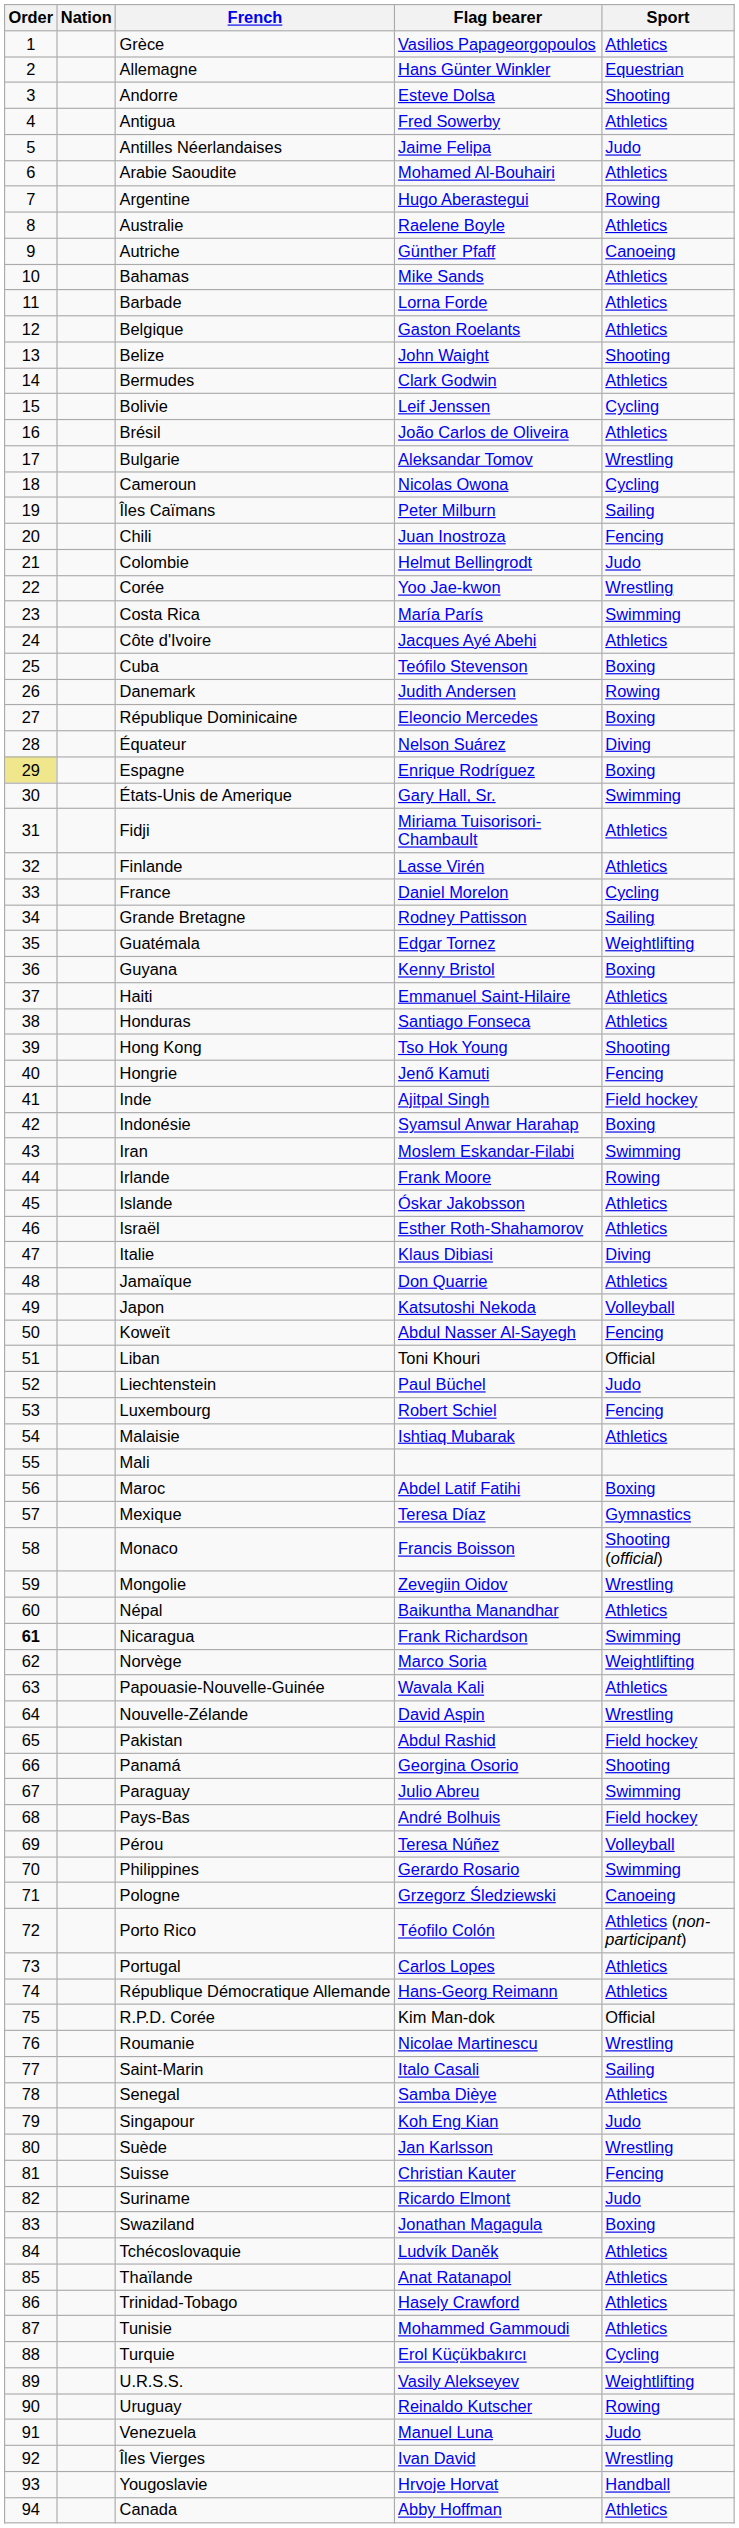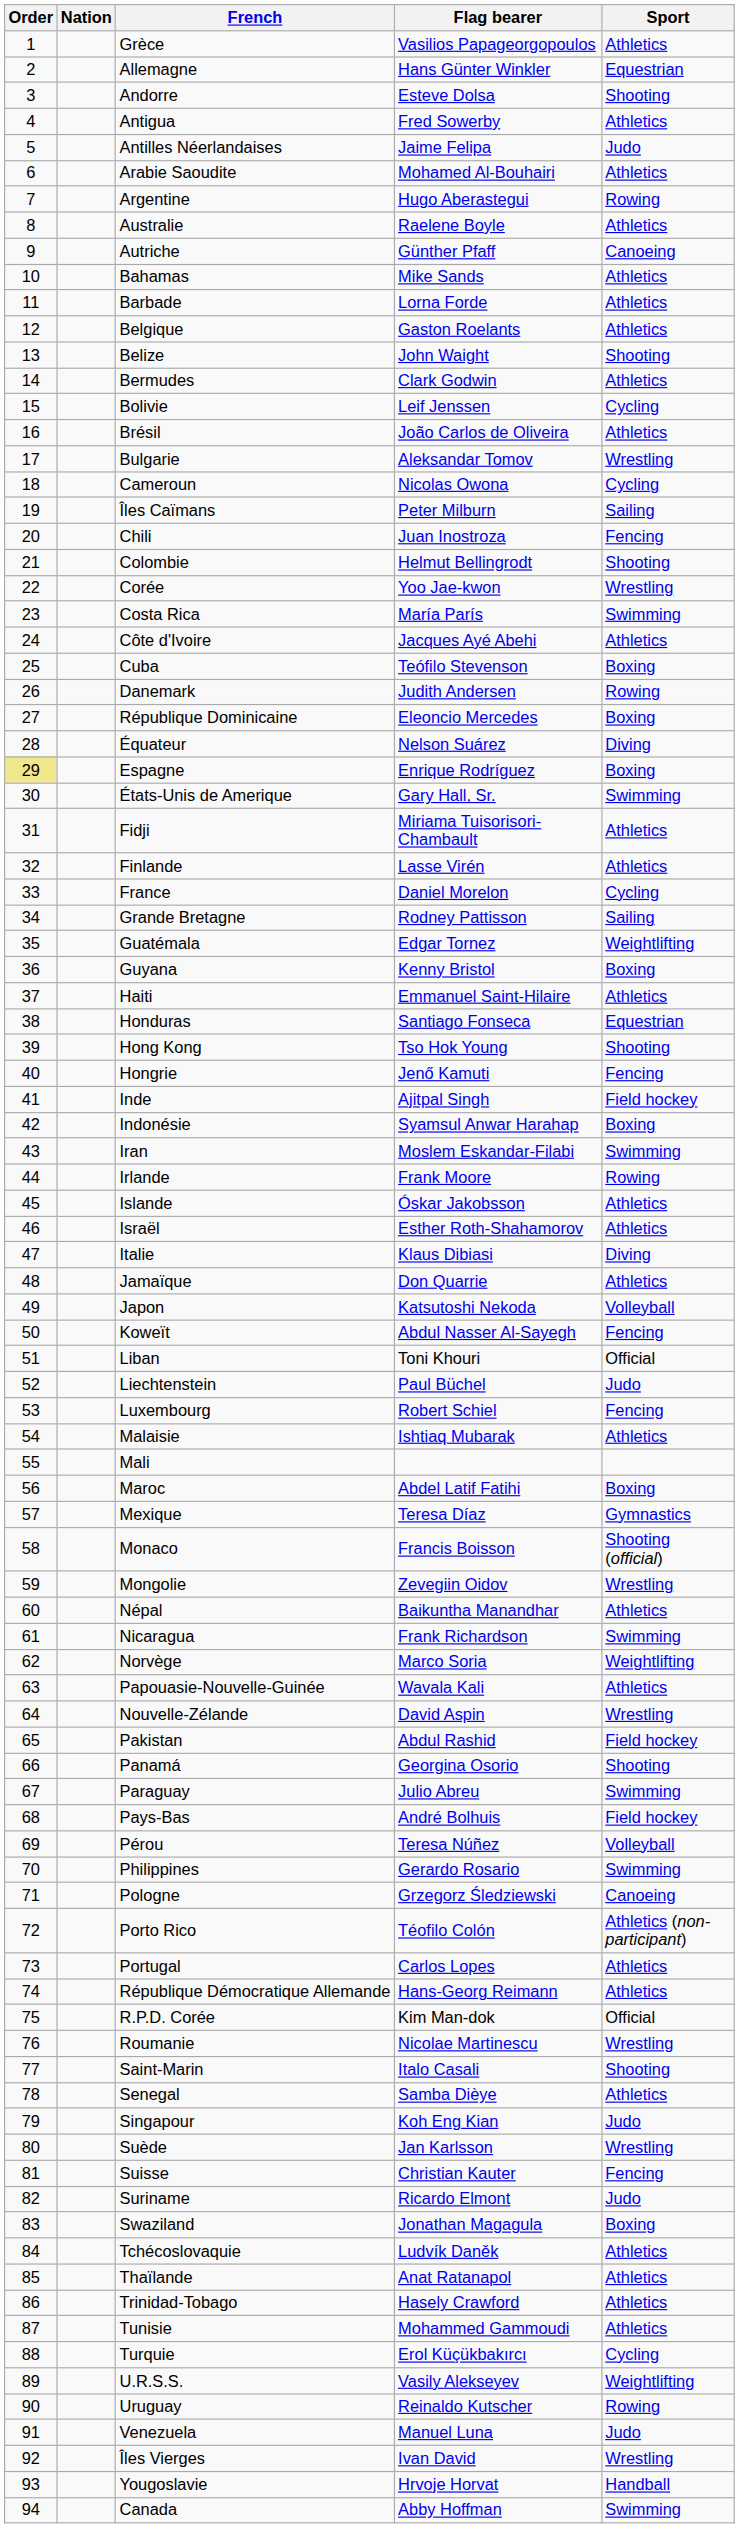Colombie | Sport: Judo -> Shooting
Honduras | Sport: Athletics -> Equestrian
Nicaragua | Order: bold -> normal
Saint-Marin | Sport: Sailing -> Shooting
Canada | Sport: Athletics -> Swimming
